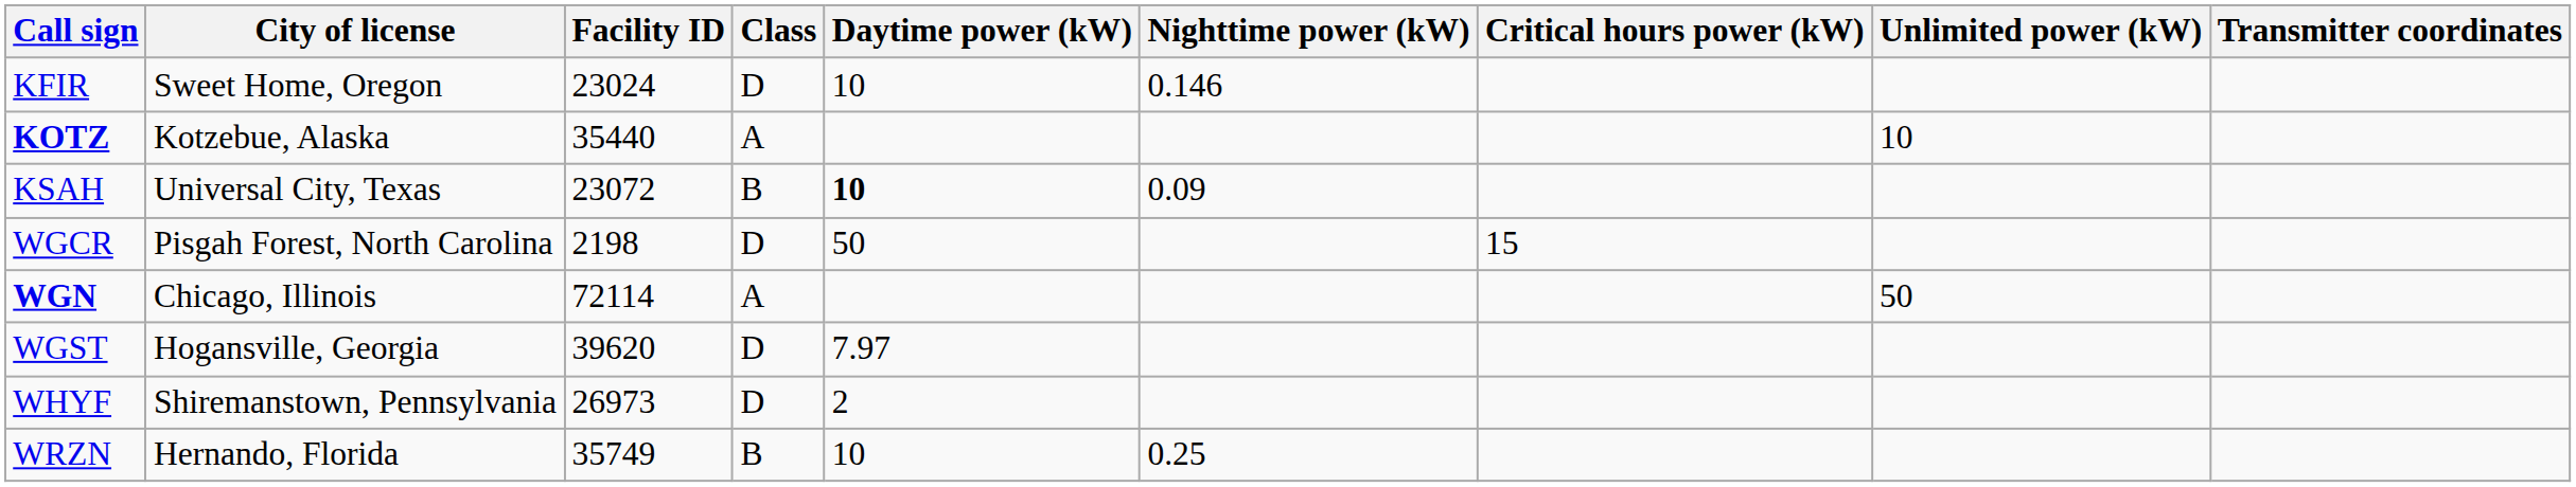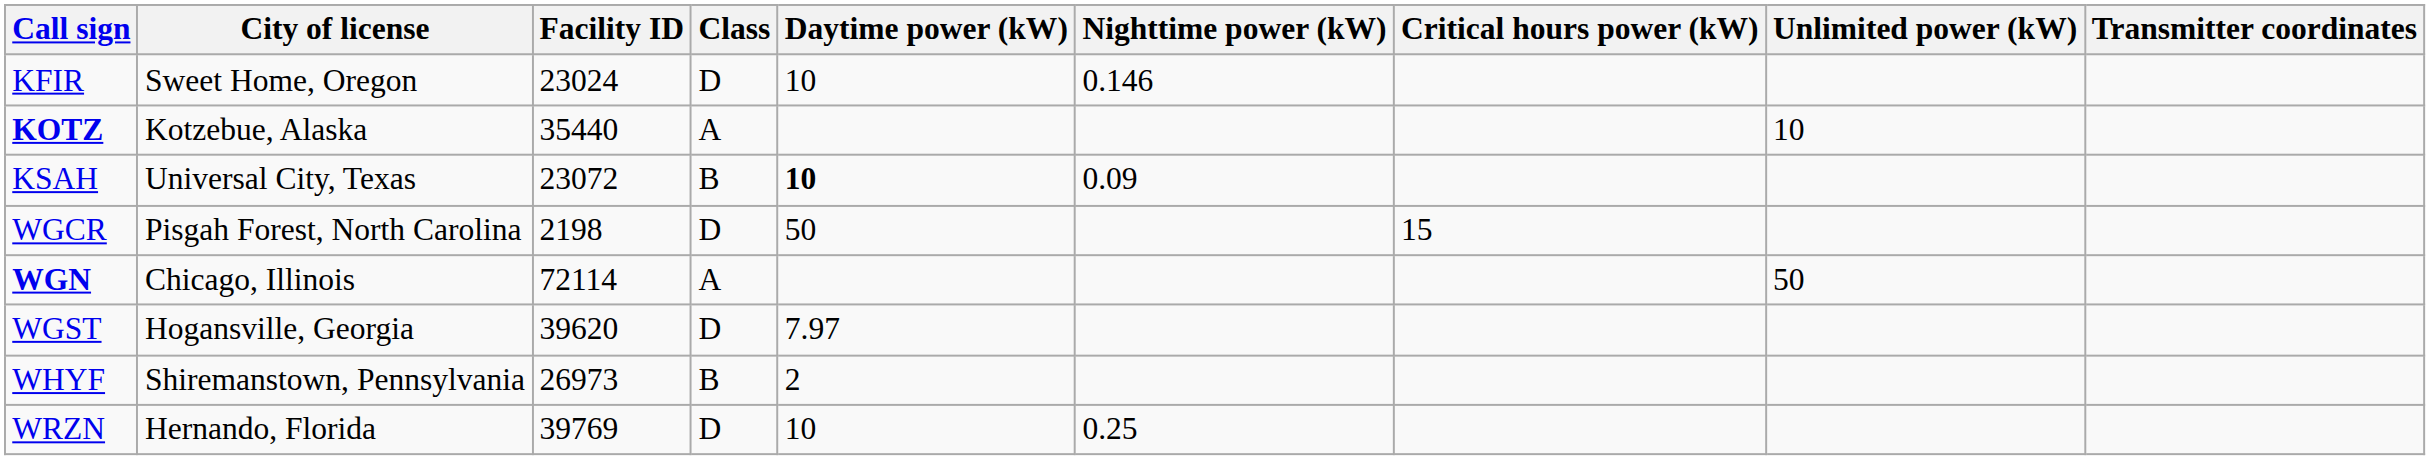WHYF | Class: D -> B
WRZN | Facility ID: 35749 -> 39769
WRZN | Class: B -> D
